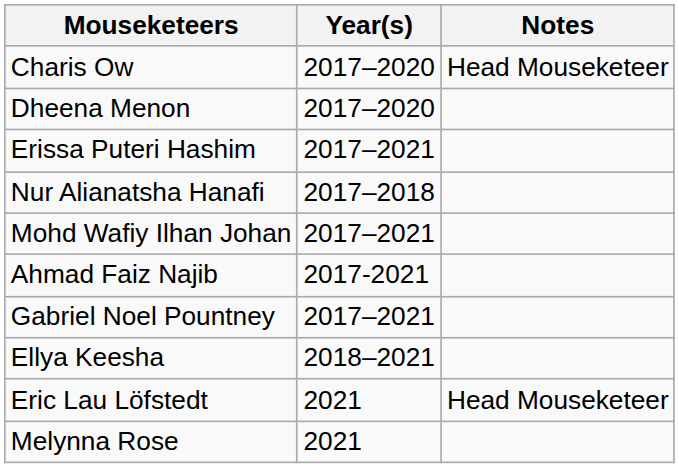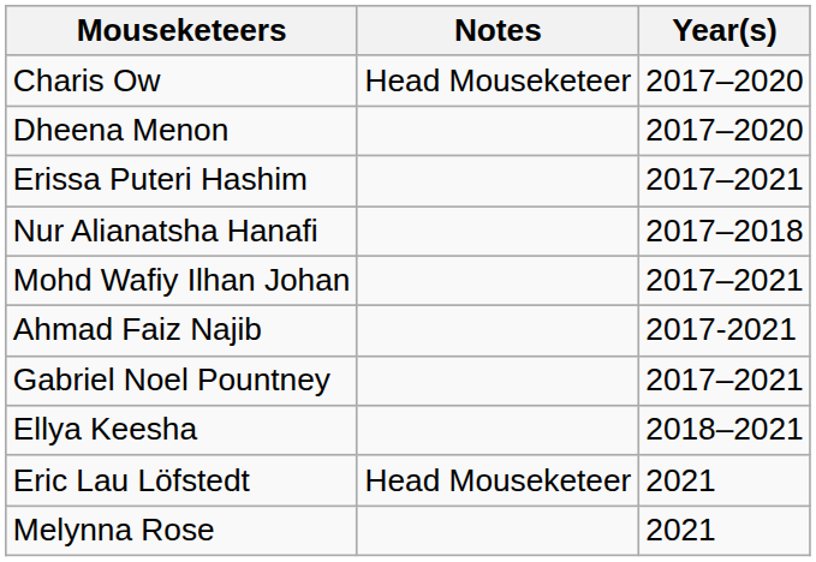columns swapped: Year(s) <-> Notes
